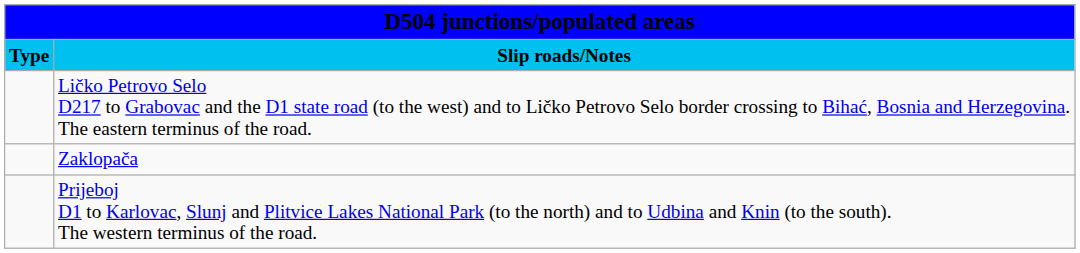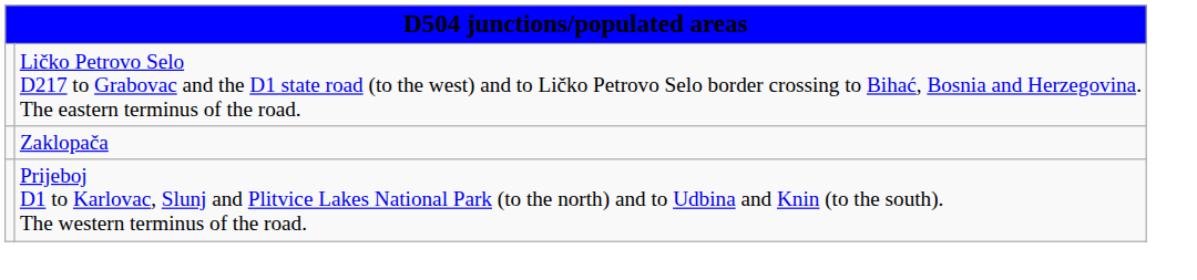- row: Type | Slip roads/Notes
